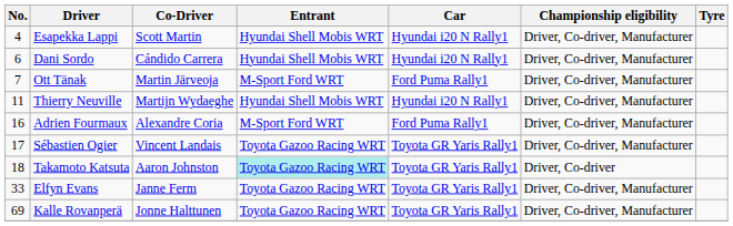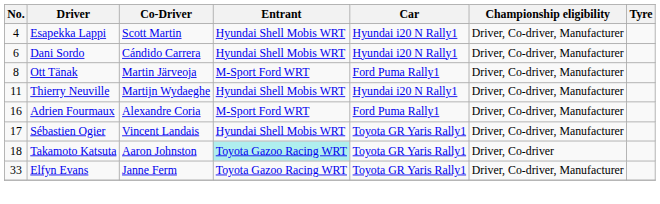Ott Tänak | No.: 7 -> 8
Sébastien Ogier | Entrant: Toyota Gazoo Racing WRT -> Hyundai Shell Mobis WRT
- row: 69 | Kalle Rovanperä | Jonne Halttunen | Toyota Gazoo Racing WRT | Toyota GR Yaris Rally1 | Driver, Co-driver, Manufacturer
